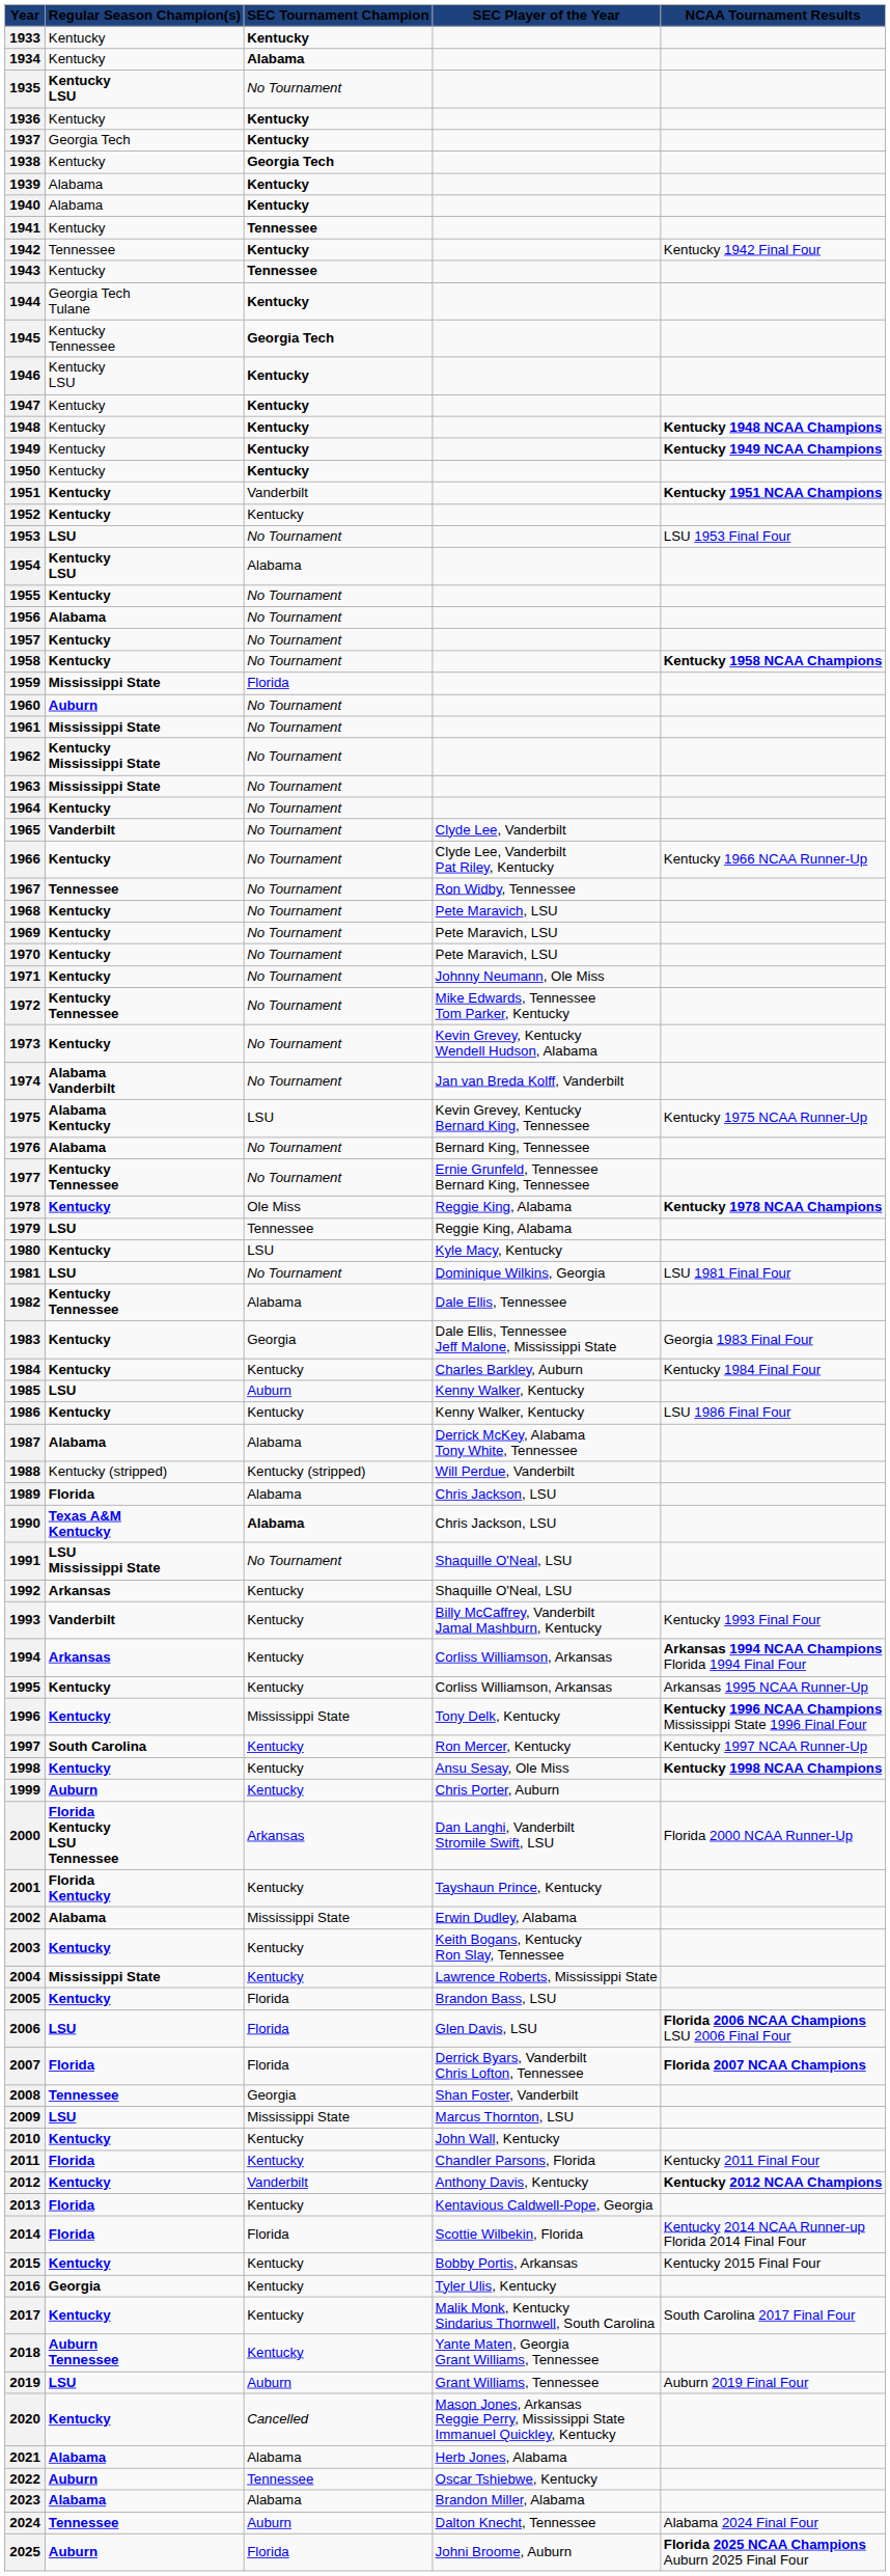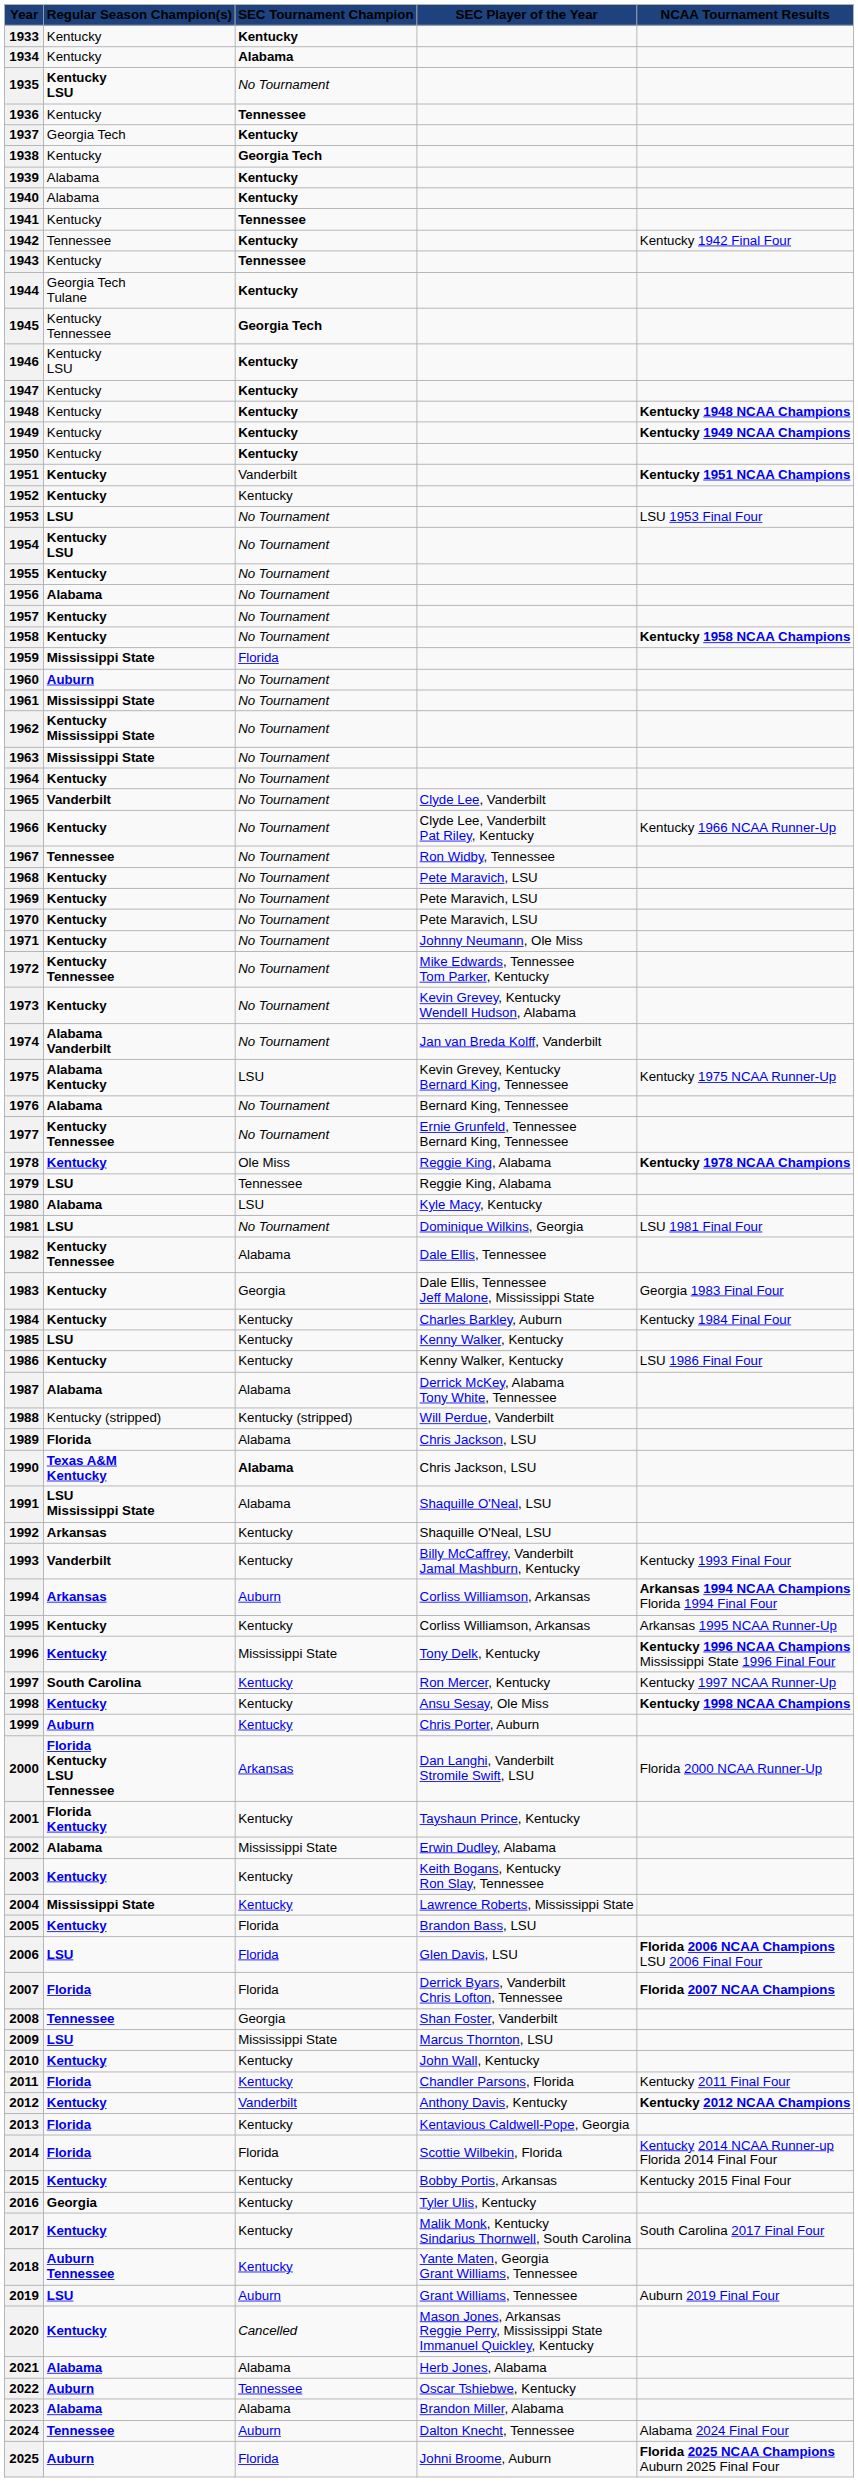1936 | SEC Tournament Champion: Kentucky -> Tennessee
1954 | SEC Tournament Champion: Alabama -> No Tournament
1980 | Regular Season Champion(s): Kentucky -> Alabama
1985 | SEC Tournament Champion: Auburn -> Kentucky
1991 | SEC Tournament Champion: No Tournament -> Alabama
1994 | SEC Tournament Champion: Kentucky -> Auburn
